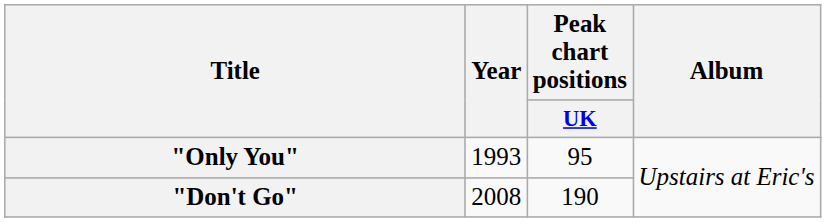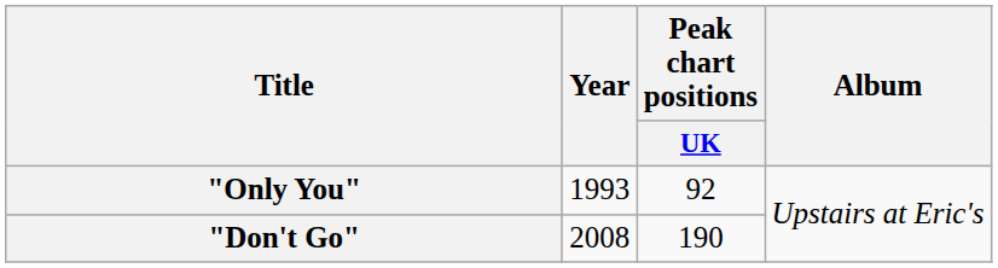"Only You" | Peak chart positions / UK: 95 -> 92
